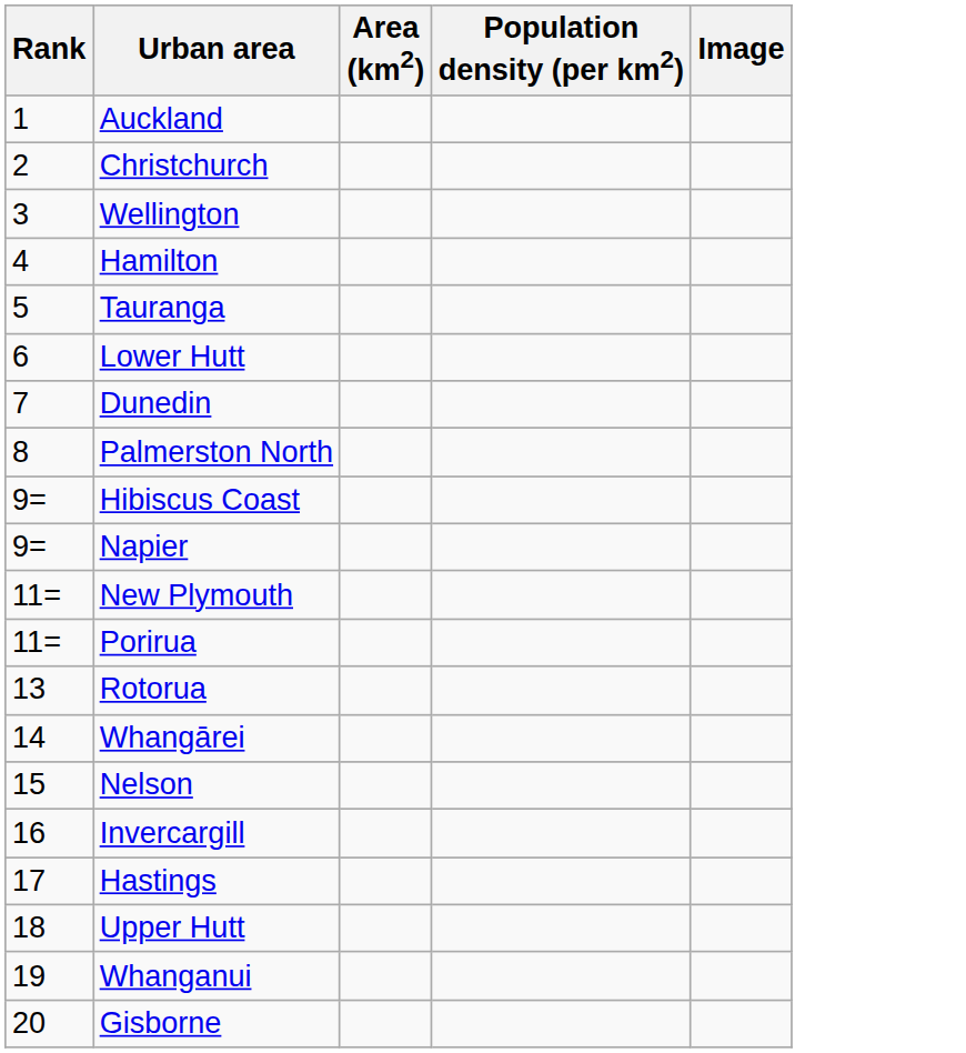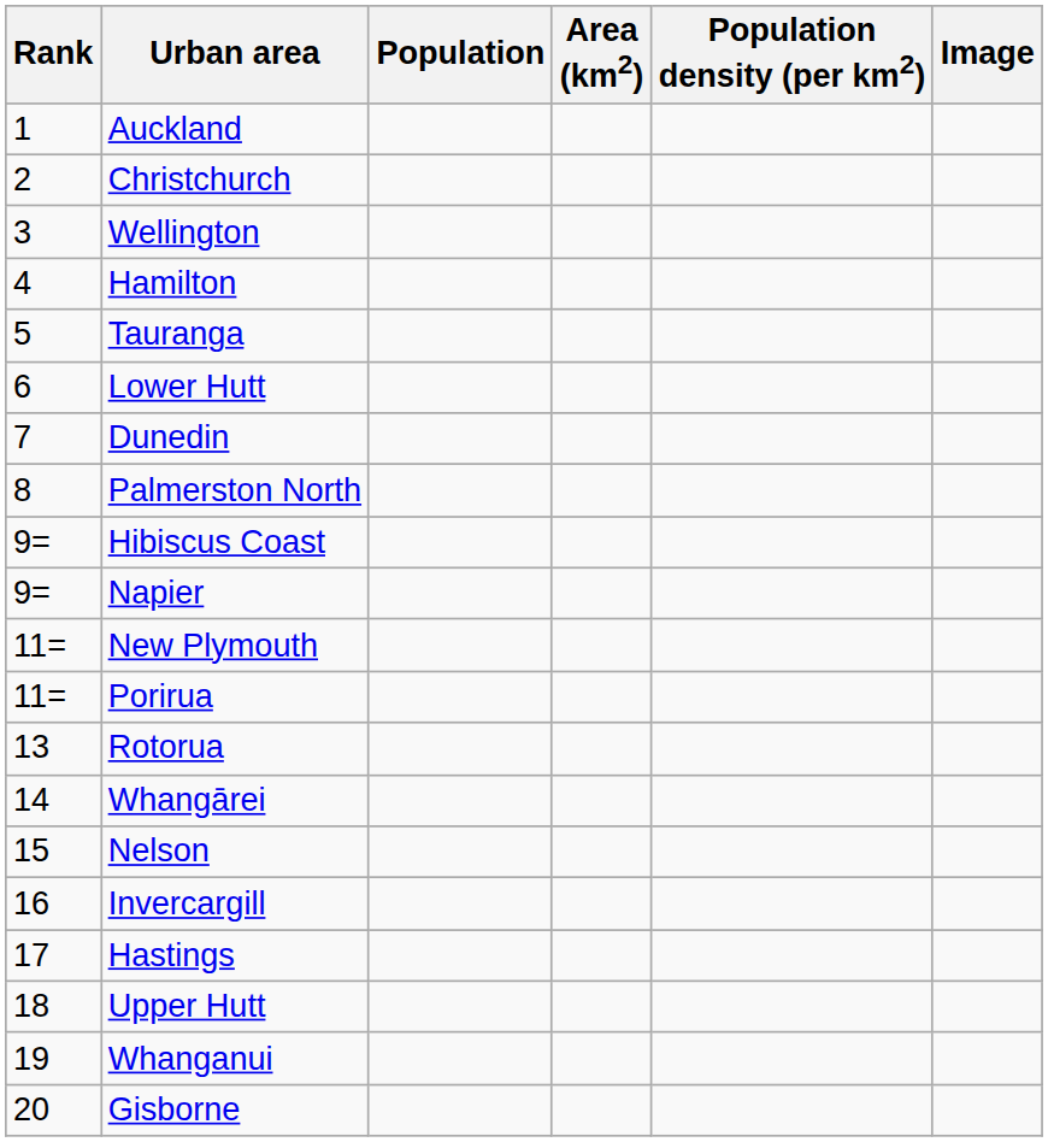+ column: Population
